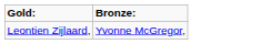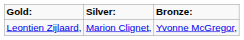+ column: Silver: | Marion Clignet,
